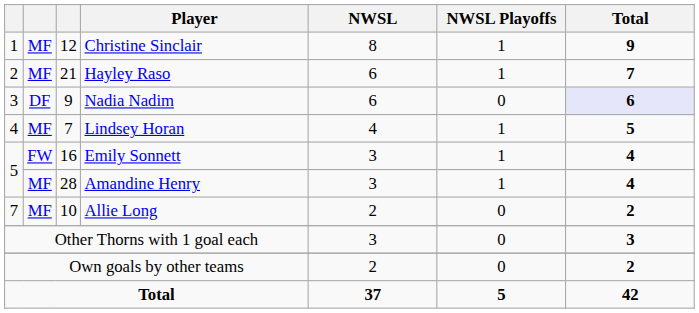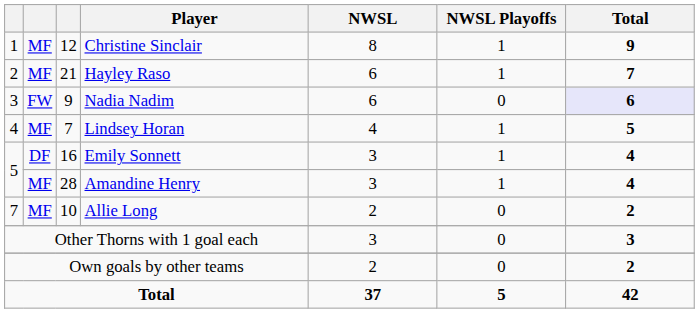Nadia Nadim | column 2: DF -> FW
Emily Sonnett | column 2: FW -> DF
